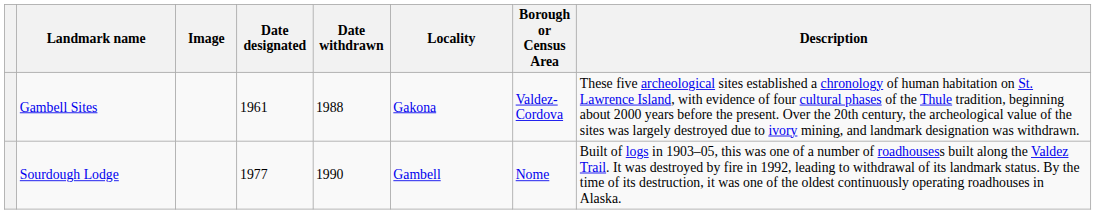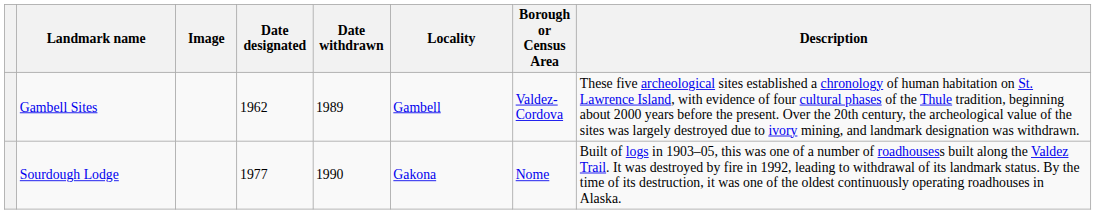Gambell Sites | Date designated: 1961 -> 1962
Gambell Sites | Date withdrawn: 1988 -> 1989
Gambell Sites | Locality: Gakona -> Gambell
Sourdough Lodge | Locality: Gambell -> Gakona
